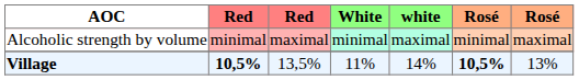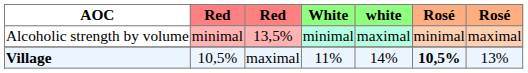Alcoholic strength by volume | column 3: maximal -> 13,5%
Village | column 2: bold -> normal
Village | column 3: 13,5% -> maximal
